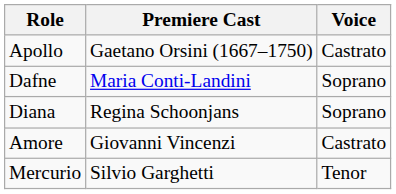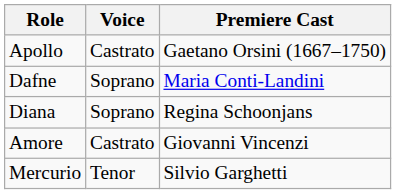columns swapped: Voice <-> Premiere Cast
